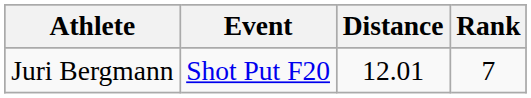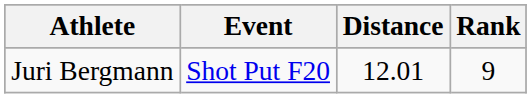Juri Bergmann | Rank: 7 -> 9
